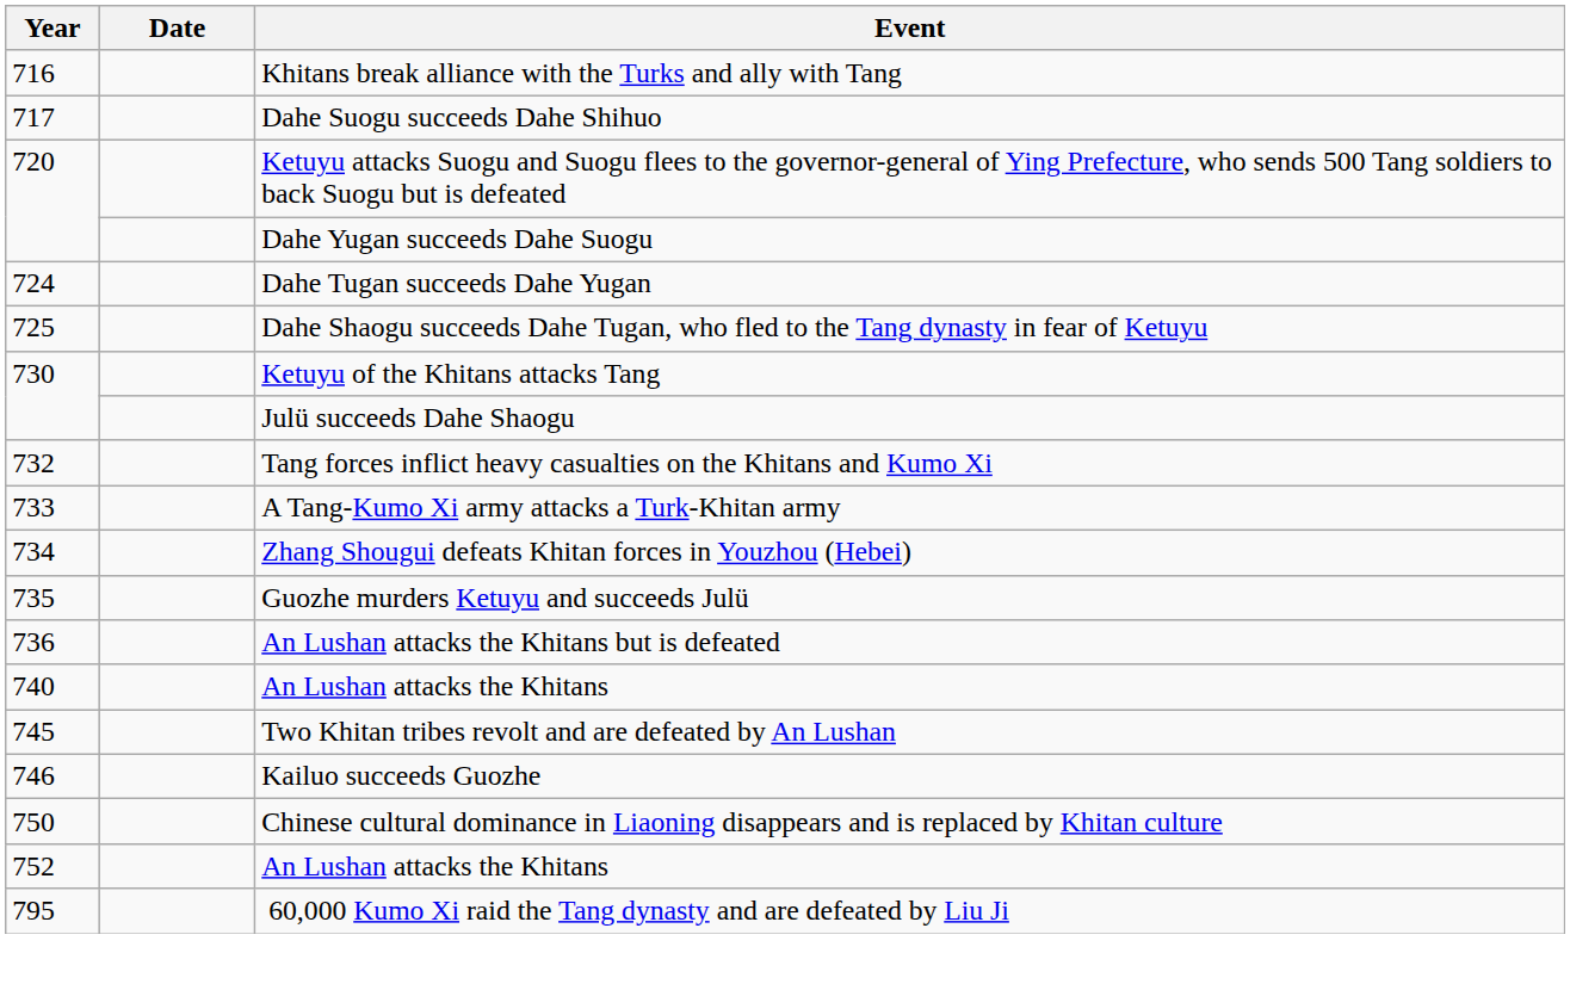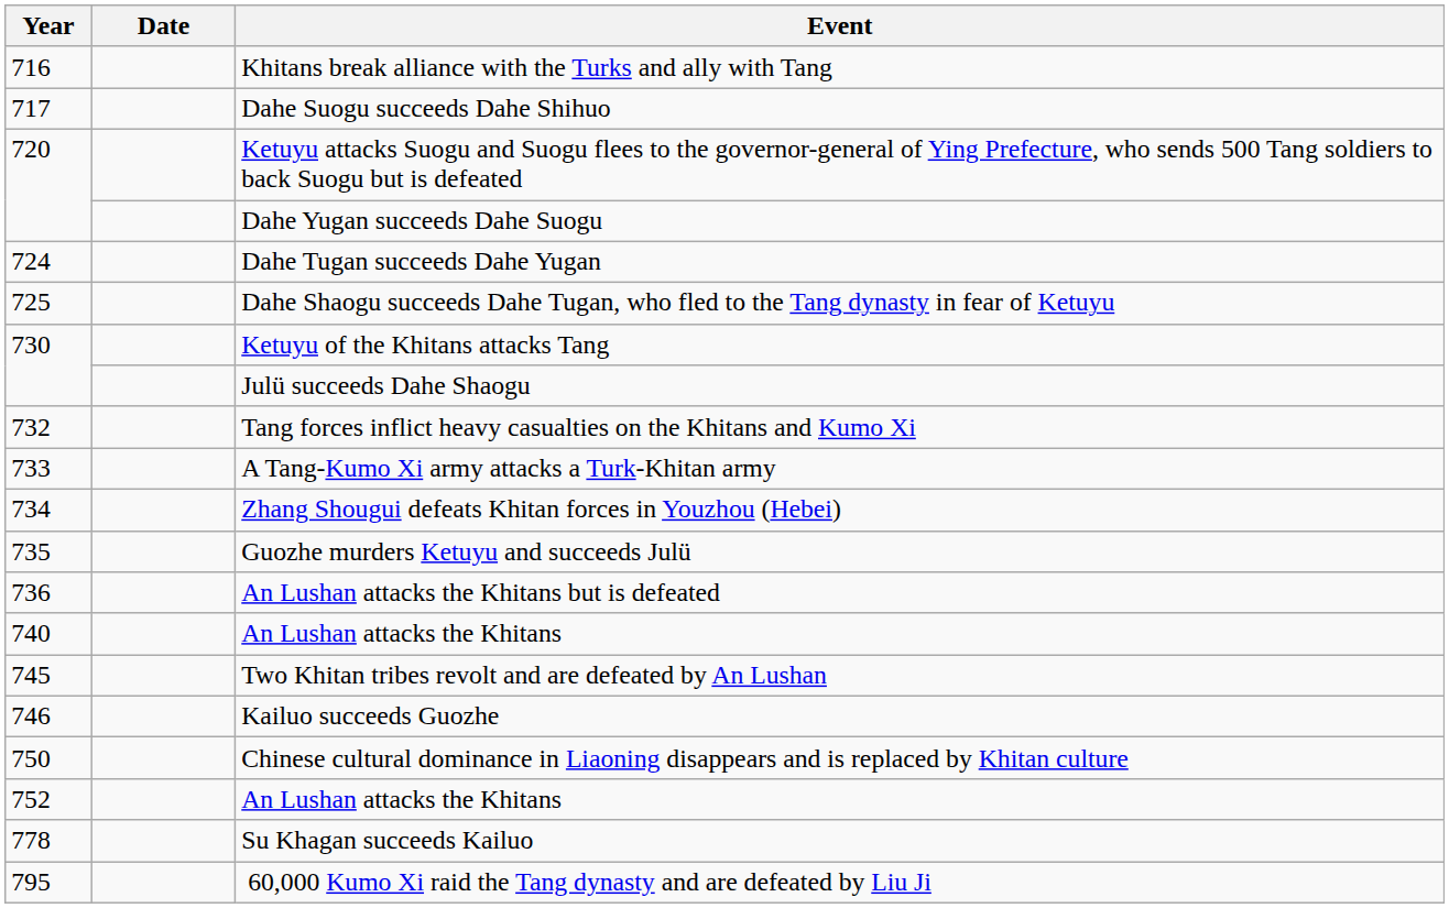+ row: 778 | Su Khagan succeeds Kailuo
